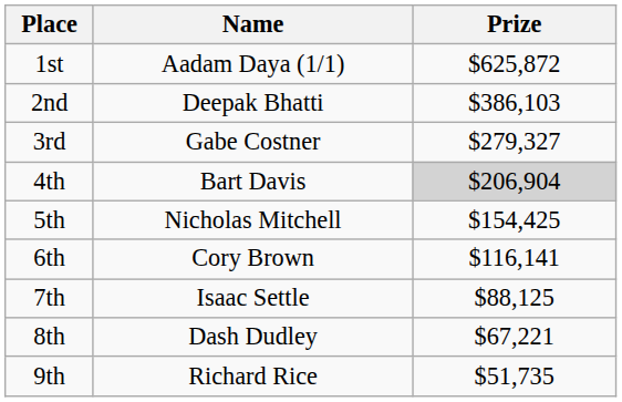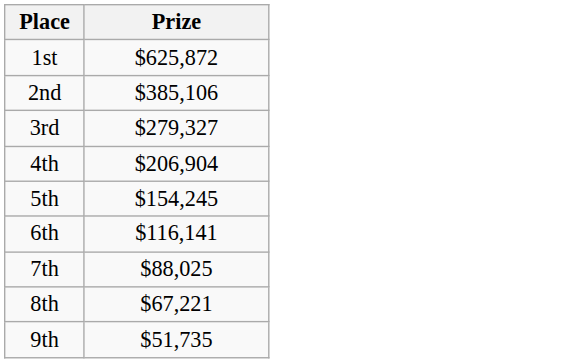- column: Name | Aadam Daya (1/1) | Deepak Bhatti | Gabe Costner | Bart Davis | Nicholas Mitchell | Cory Brown | Isaac Settle | Dash Dudley | Richard Rice
2nd | Prize: $386,103 -> $385,106
4th | Prize: lightgrey background -> no background
5th | Prize: $154,425 -> $154,245
7th | Prize: $88,125 -> $88,025
